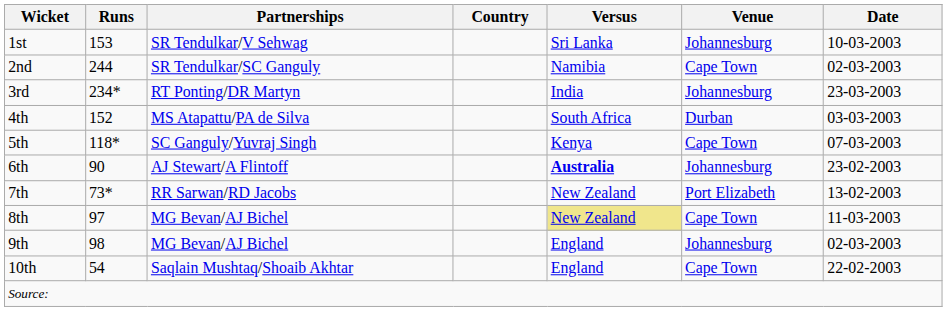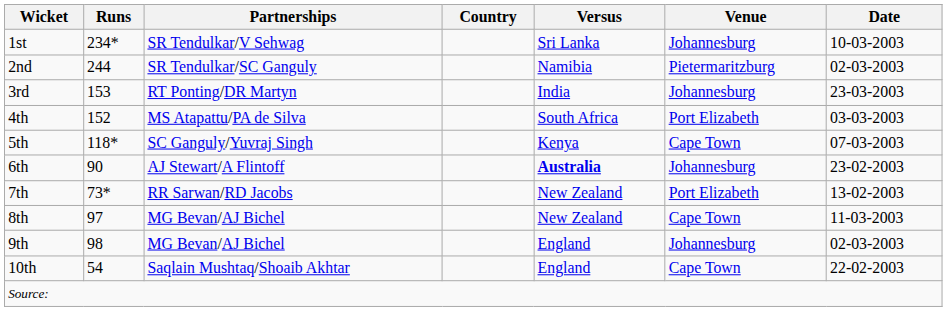1st | Runs: 153 -> 234*
2nd | Venue: Cape Town -> Pietermaritzburg
3rd | Runs: 234* -> 153
4th | Venue: Durban -> Port Elizabeth
8th | Versus: khaki background -> no background
